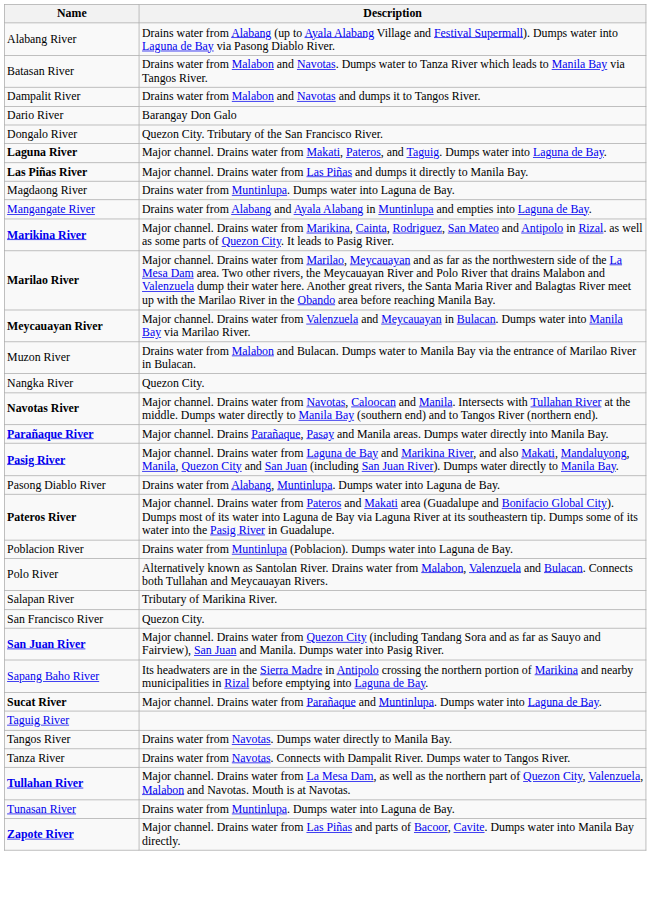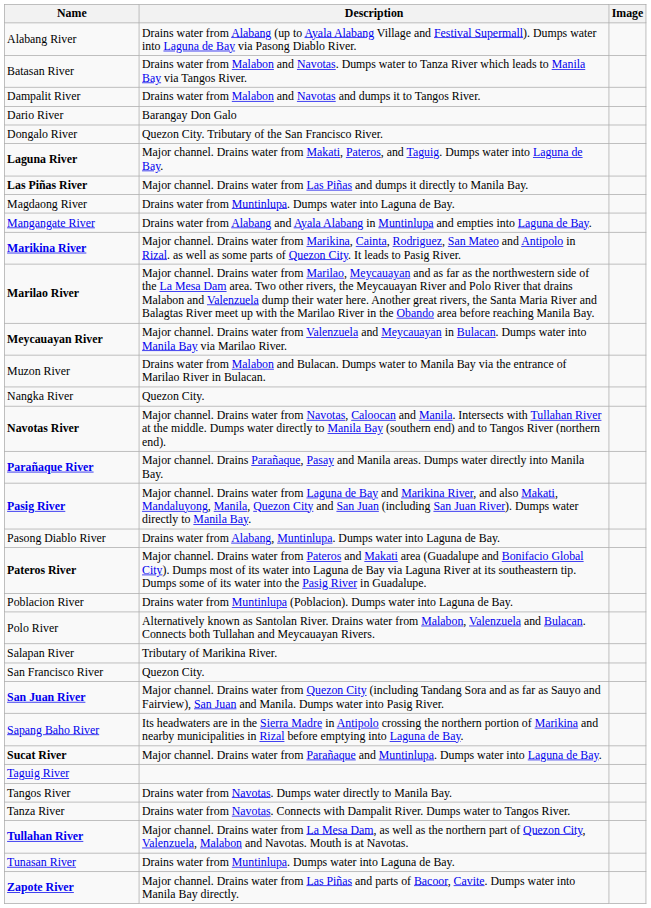+ column: Image
